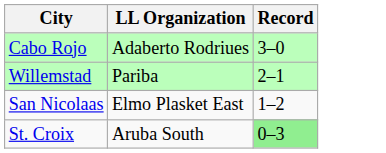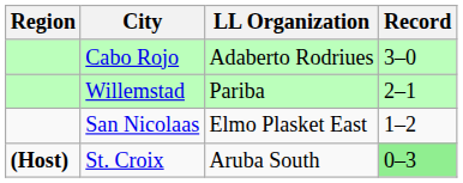+ column: Region | (Host)
